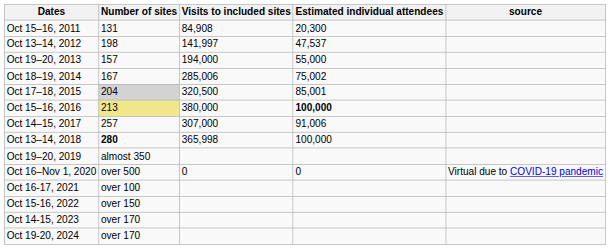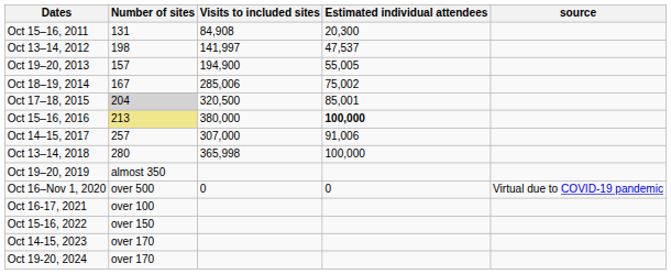Oct 19–20, 2013 | Visits to included sites: 194,000 -> 194,900
Oct 19–20, 2013 | Estimated individual attendees: 55,000 -> 55,005
Oct 13–14, 2018 | Number of sites: bold -> normal
